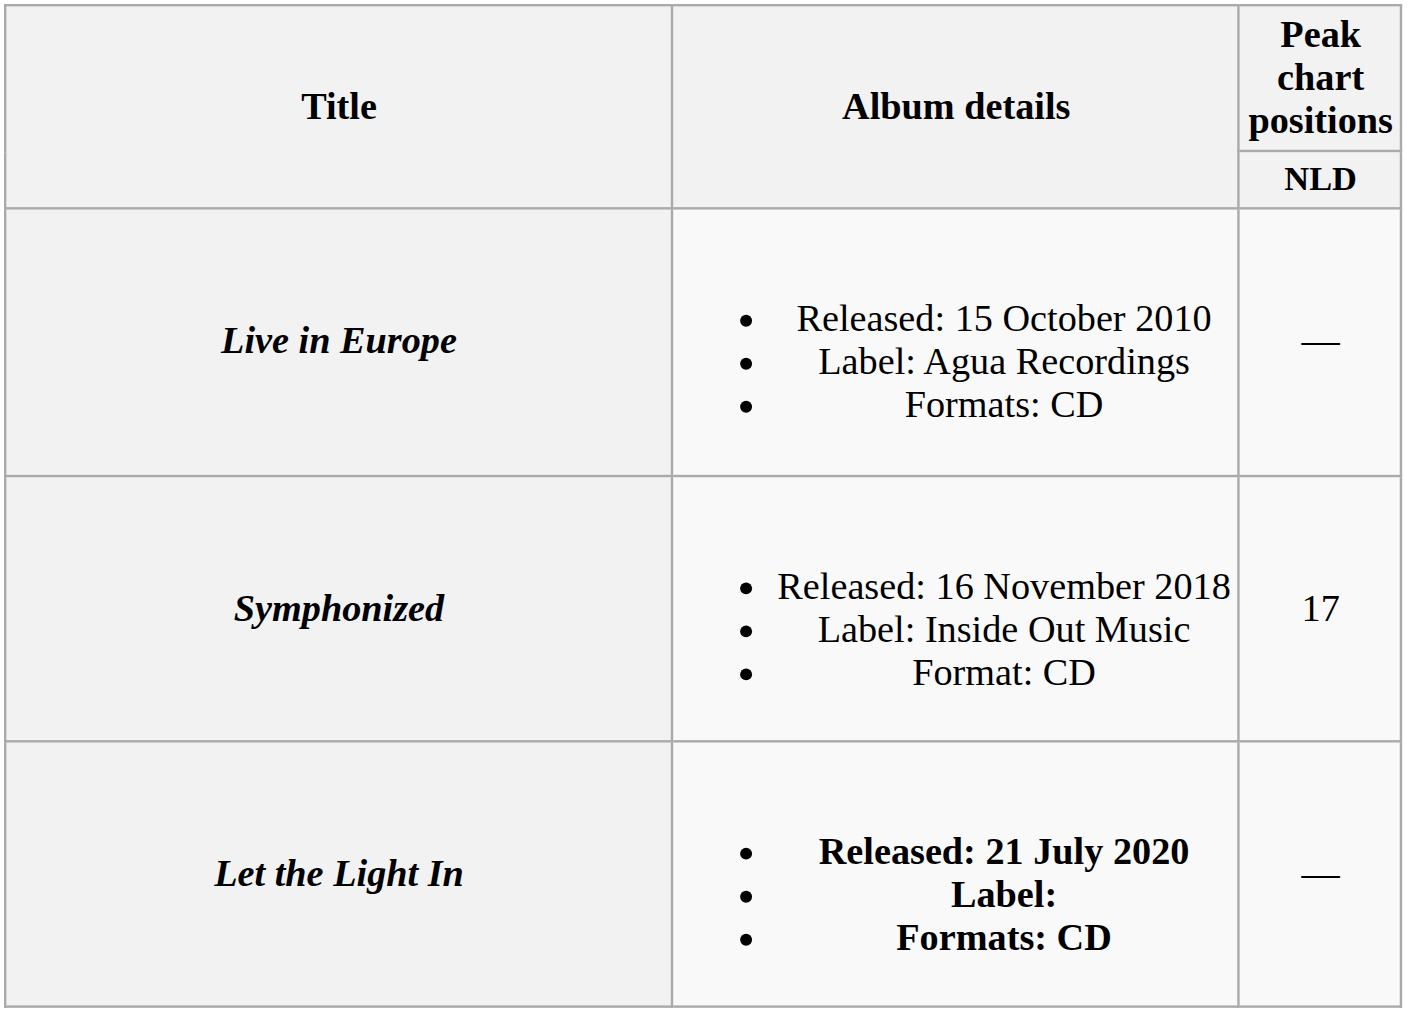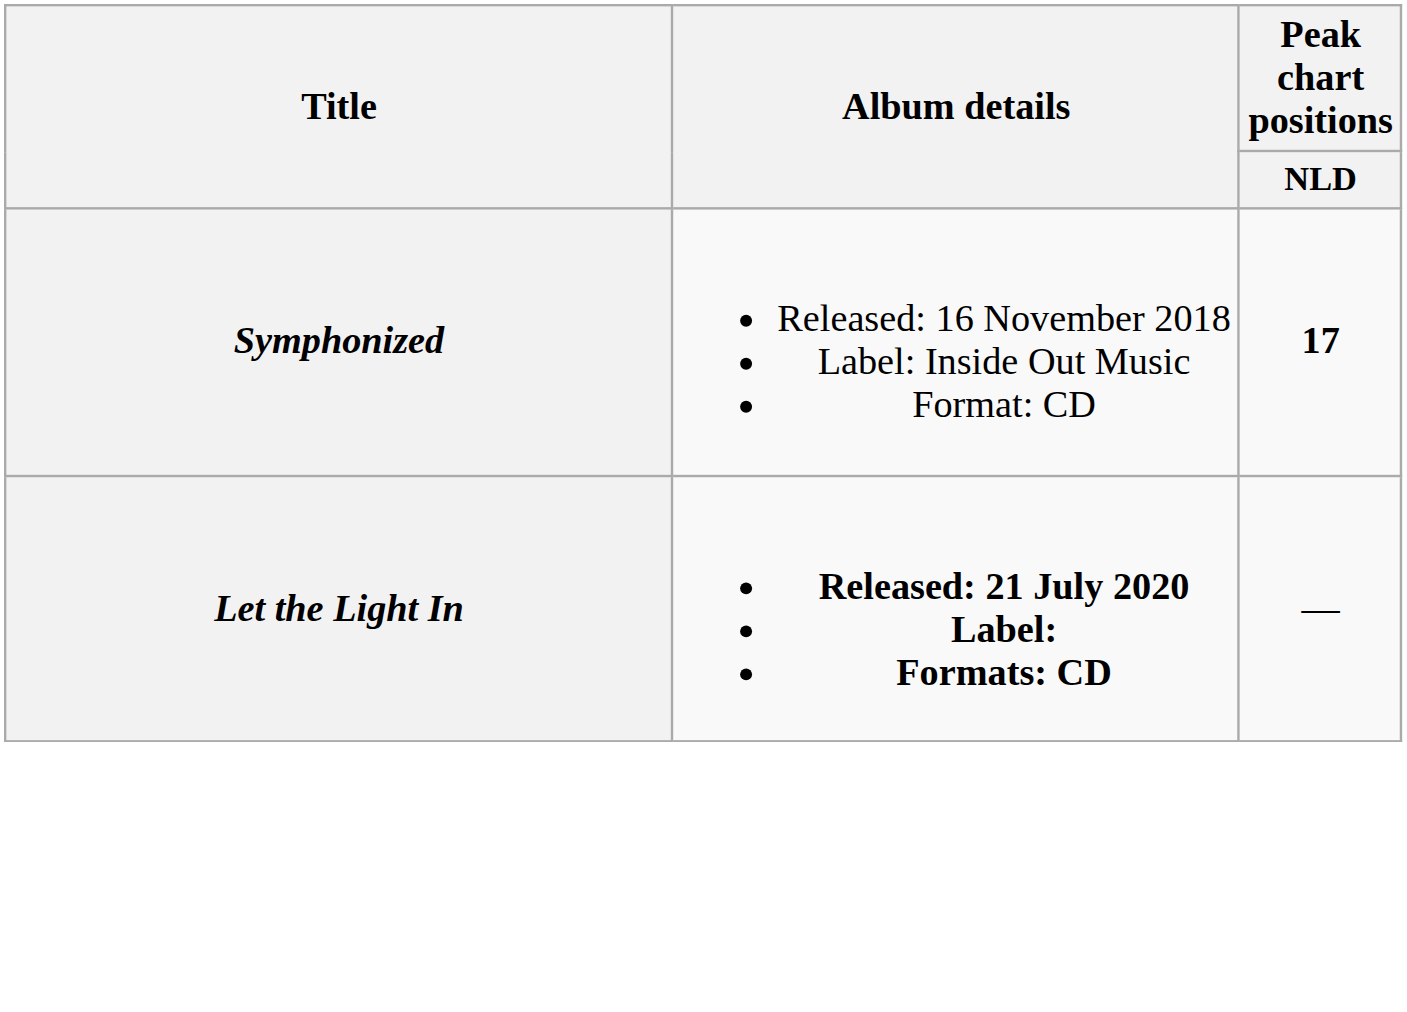- row: Live in Europe | Released: 15 October 2010 Label: Agua Recordings Formats: CD | —
Symphonized | Peak chart positions / NLD: normal -> bold
